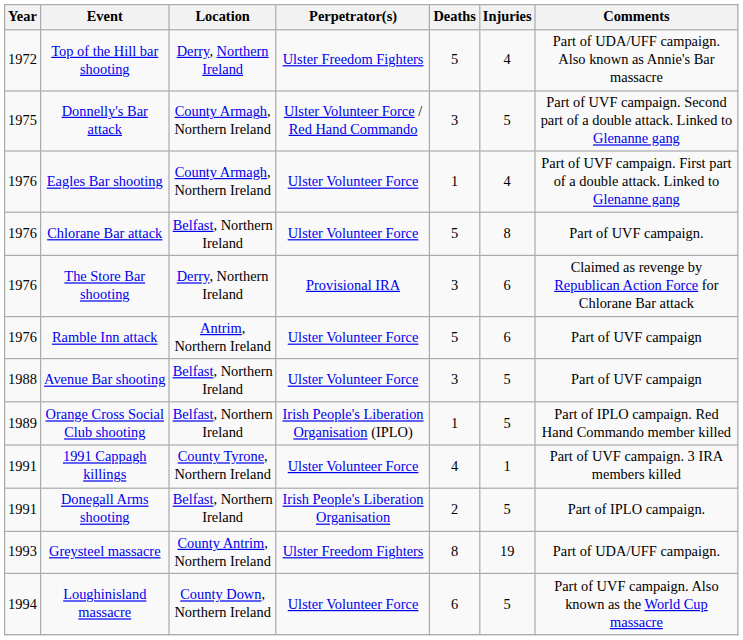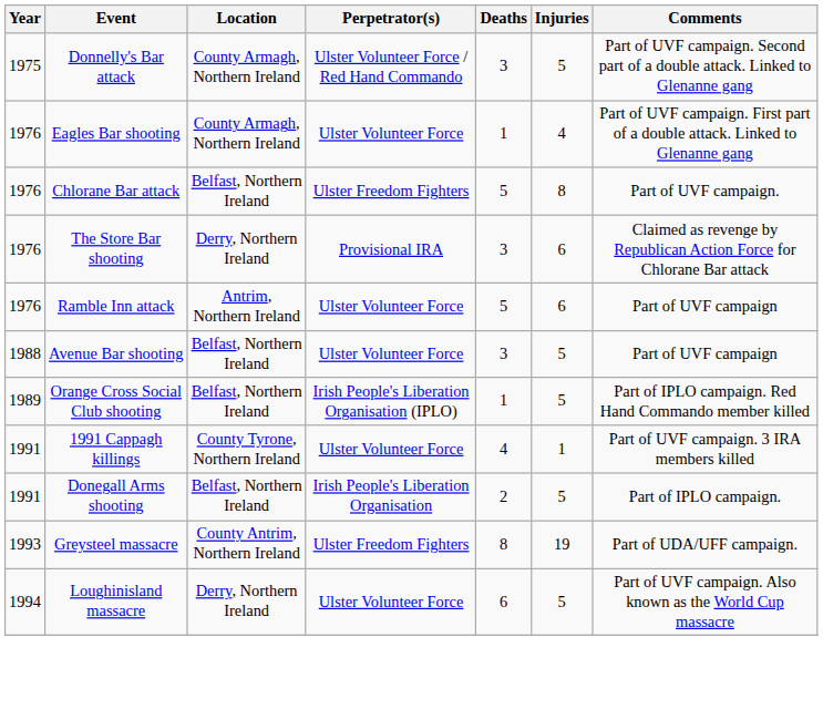- row: 1972 | Top of the Hill bar shooting | Derry, Northern Ireland | Ulster Freedom Fighters | 5 | 4 | Part of UDA/UFF campaign. Also known as Annie's Bar massacre
Chlorane Bar attack | Perpetrator(s): Ulster Volunteer Force -> Ulster Freedom Fighters
Loughinisland massacre | Location: County Down, Northern Ireland -> Derry, Northern Ireland
